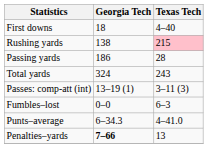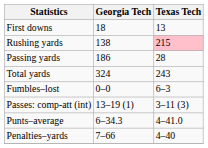First downs | Texas Tech: 4–40 -> 13
rows swapped: Passes: comp-att (int) <-> Fumbles–lost
Penalties–yards | Georgia Tech: bold -> normal
Penalties–yards | Texas Tech: 13 -> 4–40
